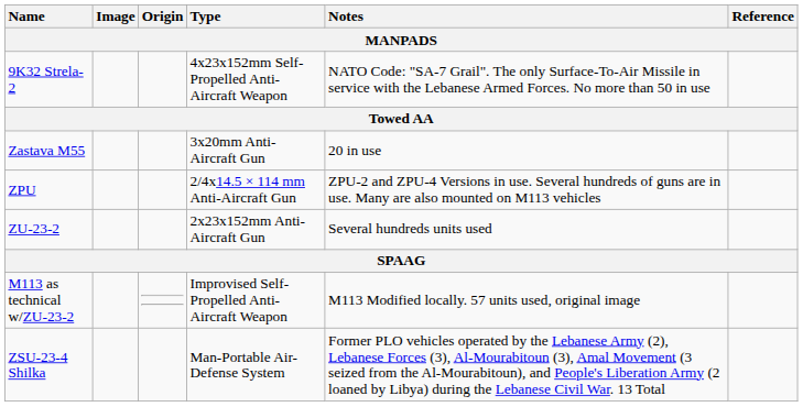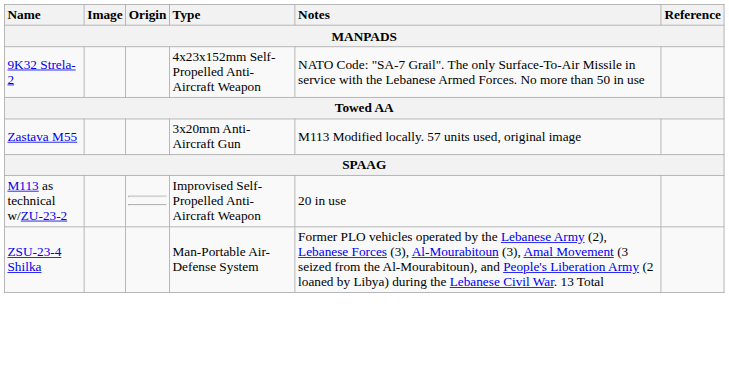Zastava M55 | Notes: 20 in use -> M113 Modified locally. 57 units used, original image
- row: ZPU | 2/4x14.5 × 114 mm Anti-Aircraft Gun | ZPU-2 and ZPU-4 Versions in use. Several hundreds of guns are in use. Many are also mounted on M113 vehicles
- row: ZU-23-2 | 2x23x152mm Anti-Aircraft Gun | Several hundreds units used
M113 as technical w/ZU-23-2 | Notes: M113 Modified locally. 57 units used, original image -> 20 in use
